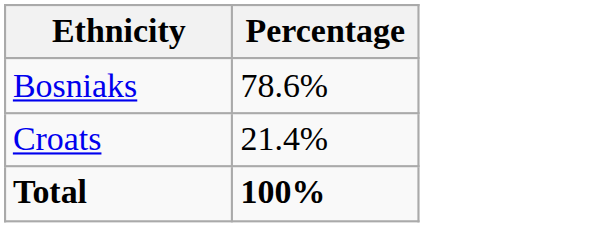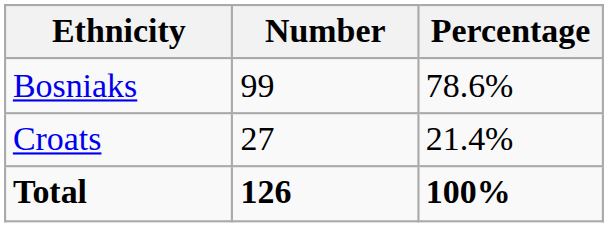+ column: Number | 99 | 27 | 126
